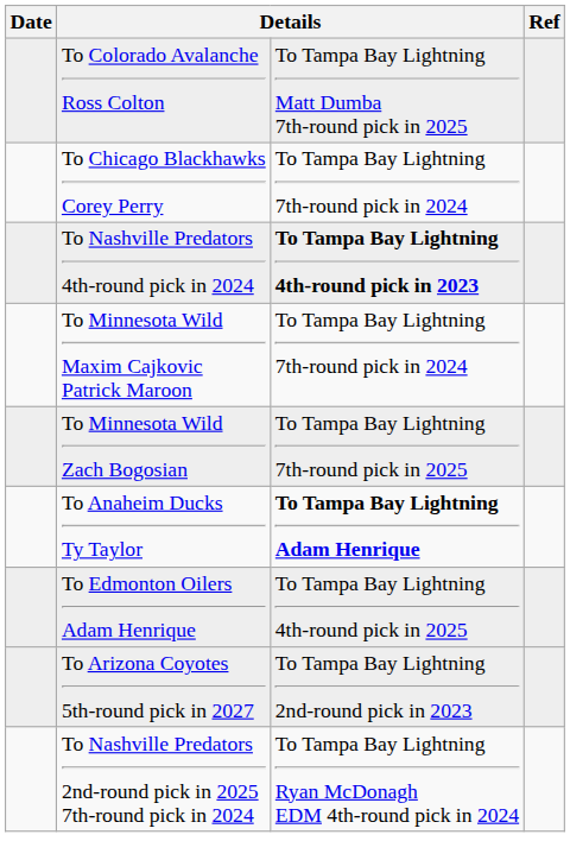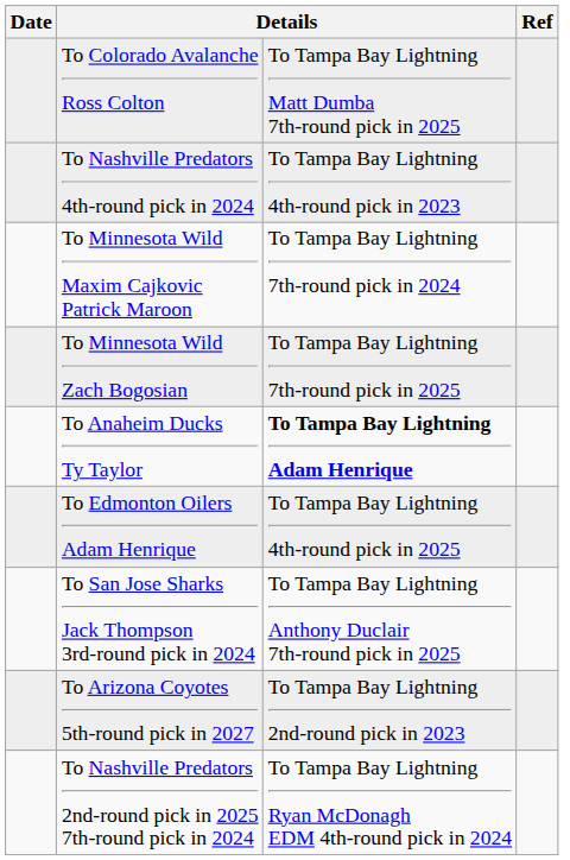- row: To Chicago Blackhawks Corey Perry | To Tampa Bay Lightning 7th-round pick in 2024
To Nashville Predators 4th-round pick in 2024 | column 3: bold -> normal
+ row: To San Jose Sharks Jack Thompson 3rd-round pick in 2024 | To Tampa Bay Lightning Anthony Duclair 7th-round pick in 2025
